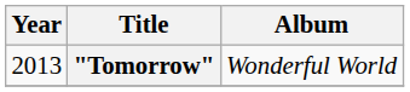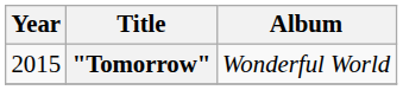"Tomorrow" | Year: 2013 -> 2015
